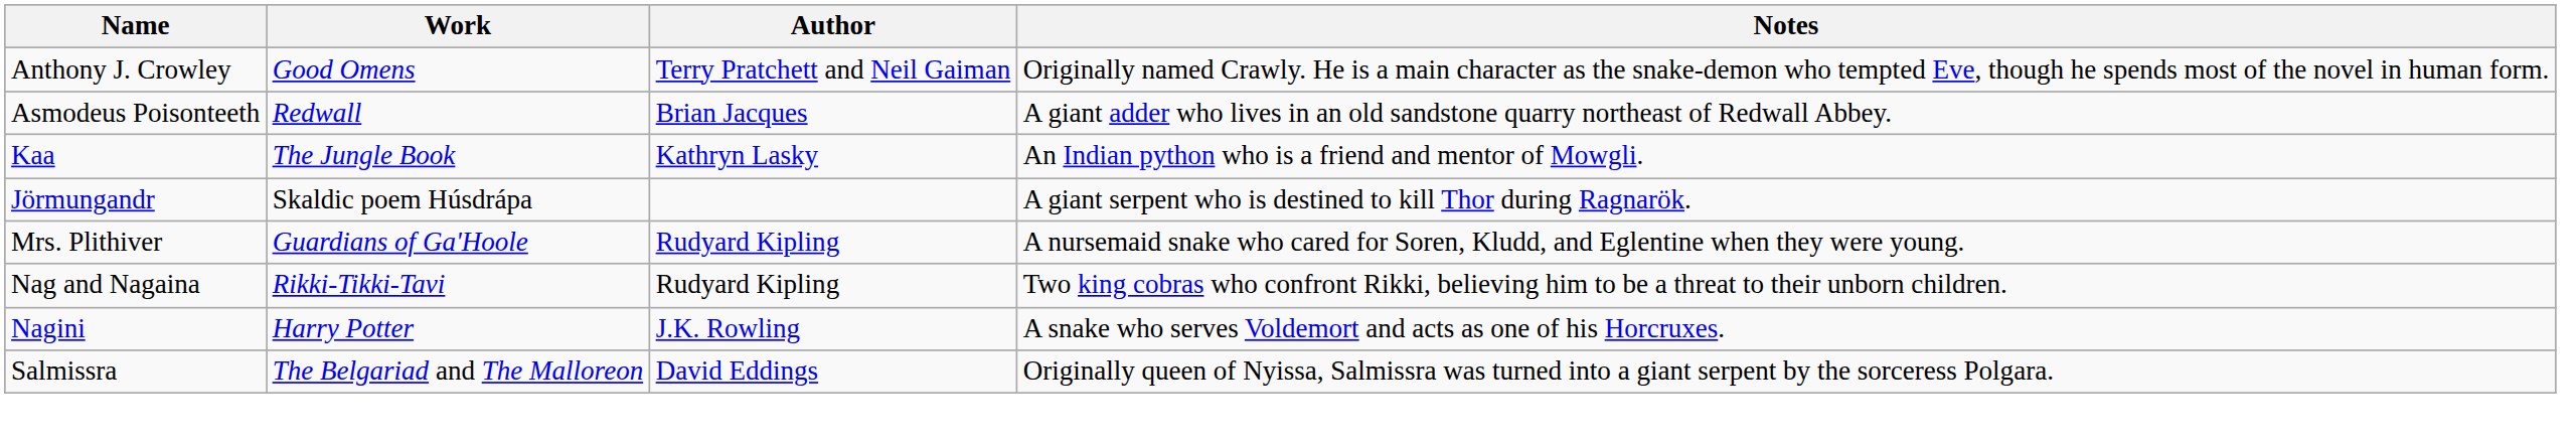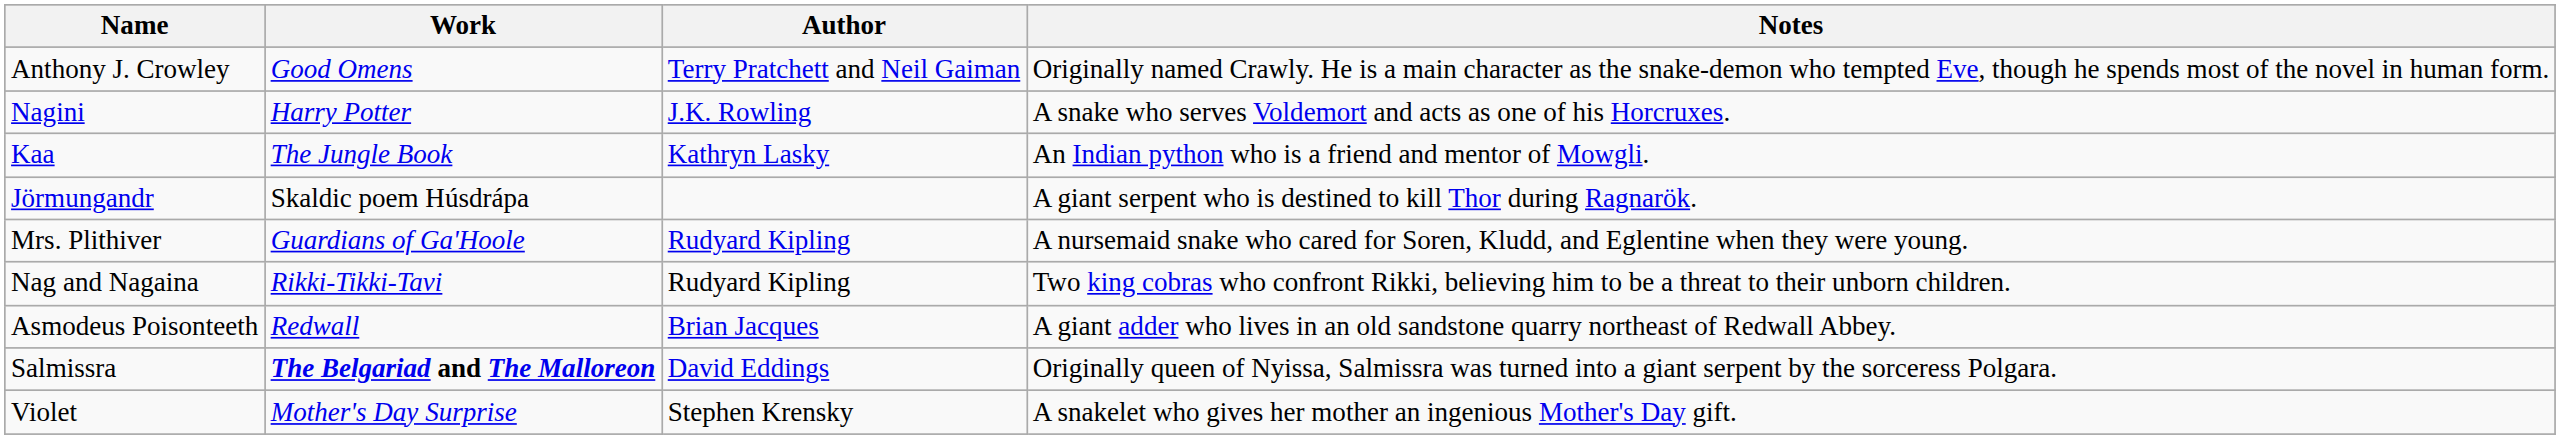rows swapped: Asmodeus Poisonteeth <-> Nagini
Salmissra | Work: normal -> bold
+ row: Violet | Mother's Day Surprise | Stephen Krensky | A snakelet who gives her mother an ingenious Mother's Day gift.
